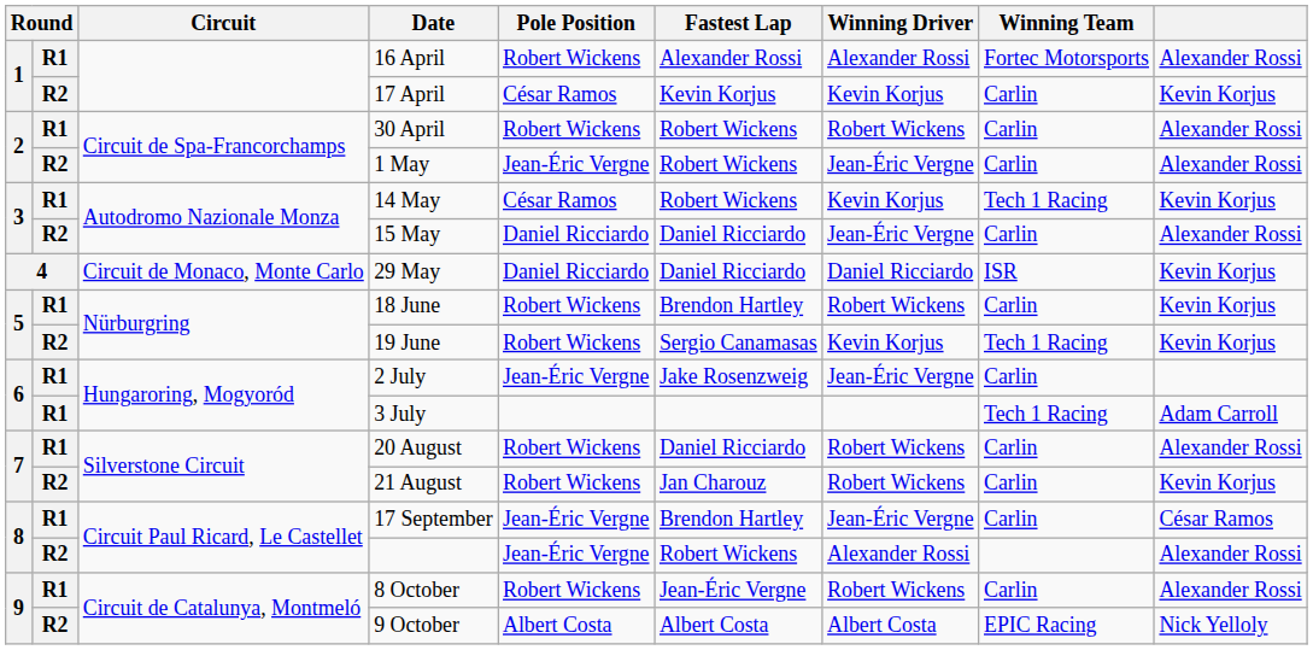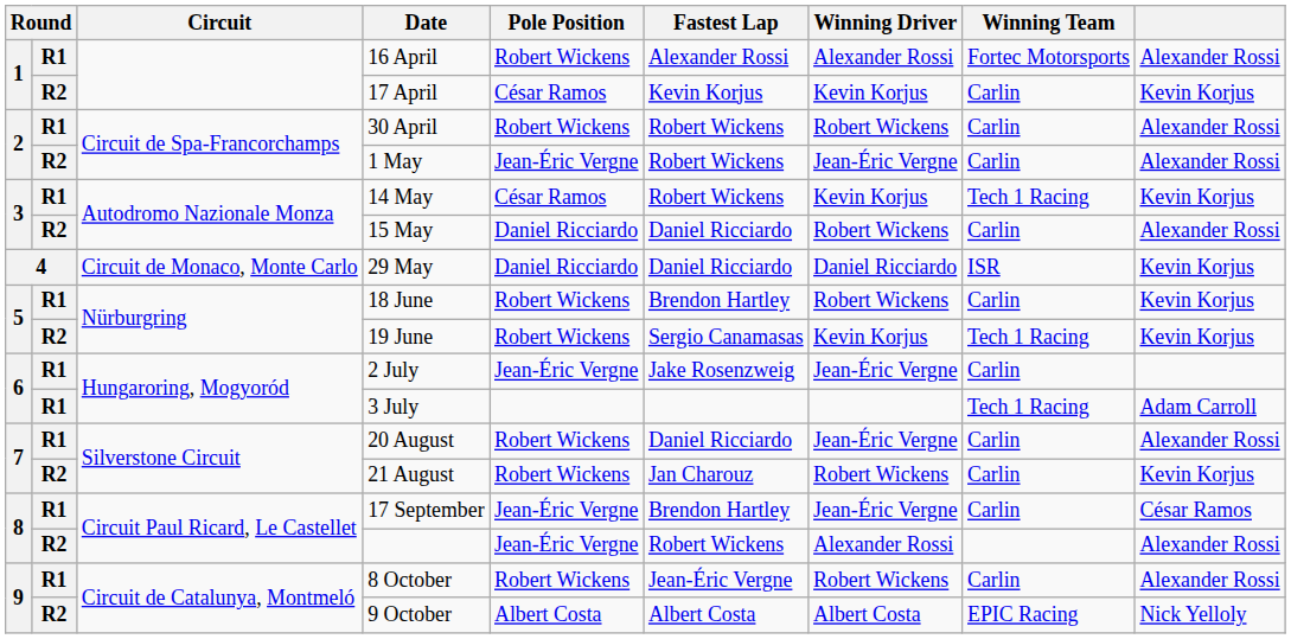15 May | Winning Driver: Jean-Éric Vergne -> Robert Wickens
20 August | Winning Driver: Robert Wickens -> Jean-Éric Vergne
